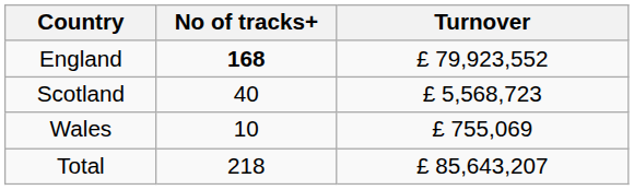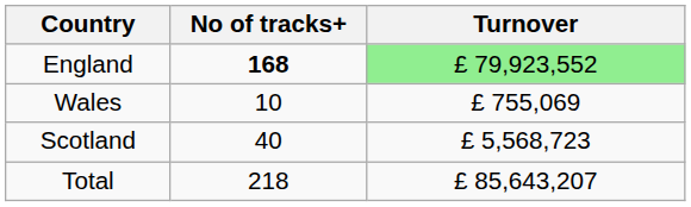England | Turnover: no background -> lightgreen background
rows swapped: Wales <-> Scotland
